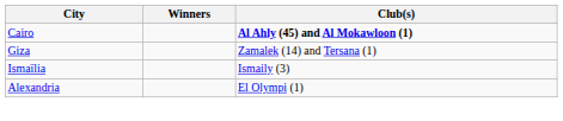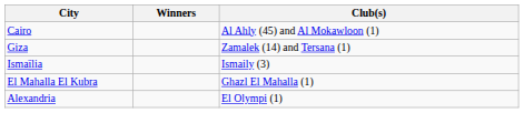Cairo | Club(s): bold -> normal
+ row: El Mahalla El Kubra | Ghazl El Mahalla (1)
